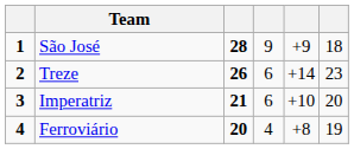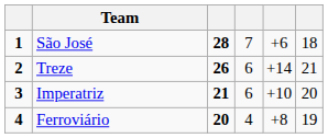São José | column 4: 9 -> 7
São José | column 5: +9 -> +6
Treze | column 6: 23 -> 21
